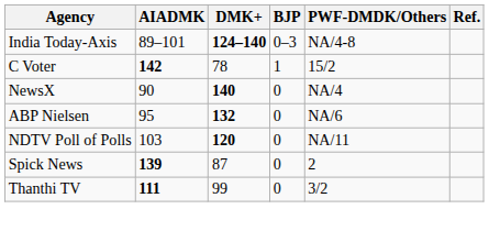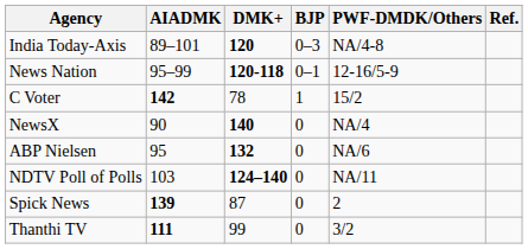India Today-Axis | DMK+: 124–140 -> 120
+ row: News Nation | 95–99 | 120-118 | 0–1 | 12-16/5-9
NDTV Poll of Polls | DMK+: 120 -> 124–140
